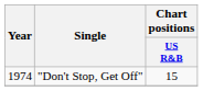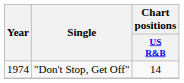"Don't Stop, Get Off" | Chart positions / US R&B: 15 -> 14
